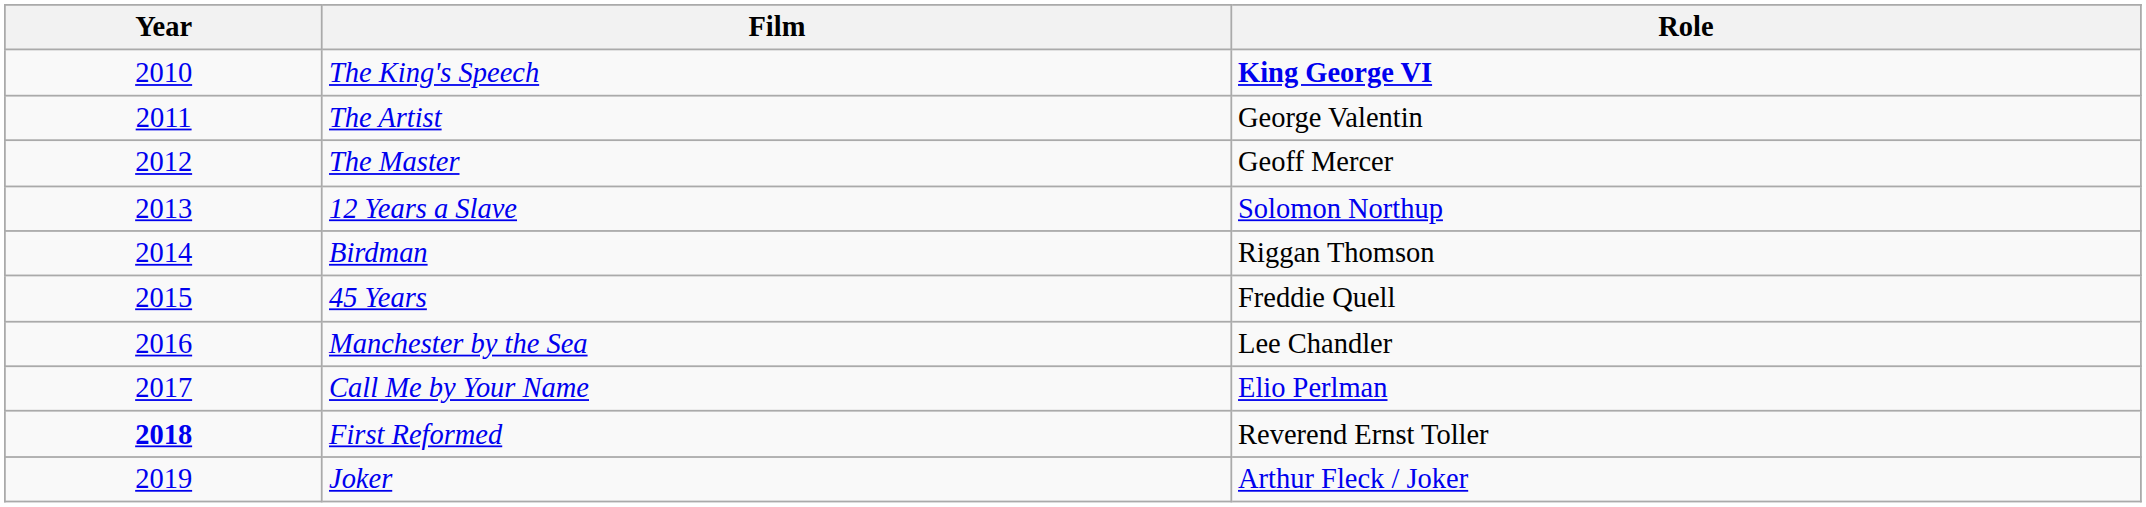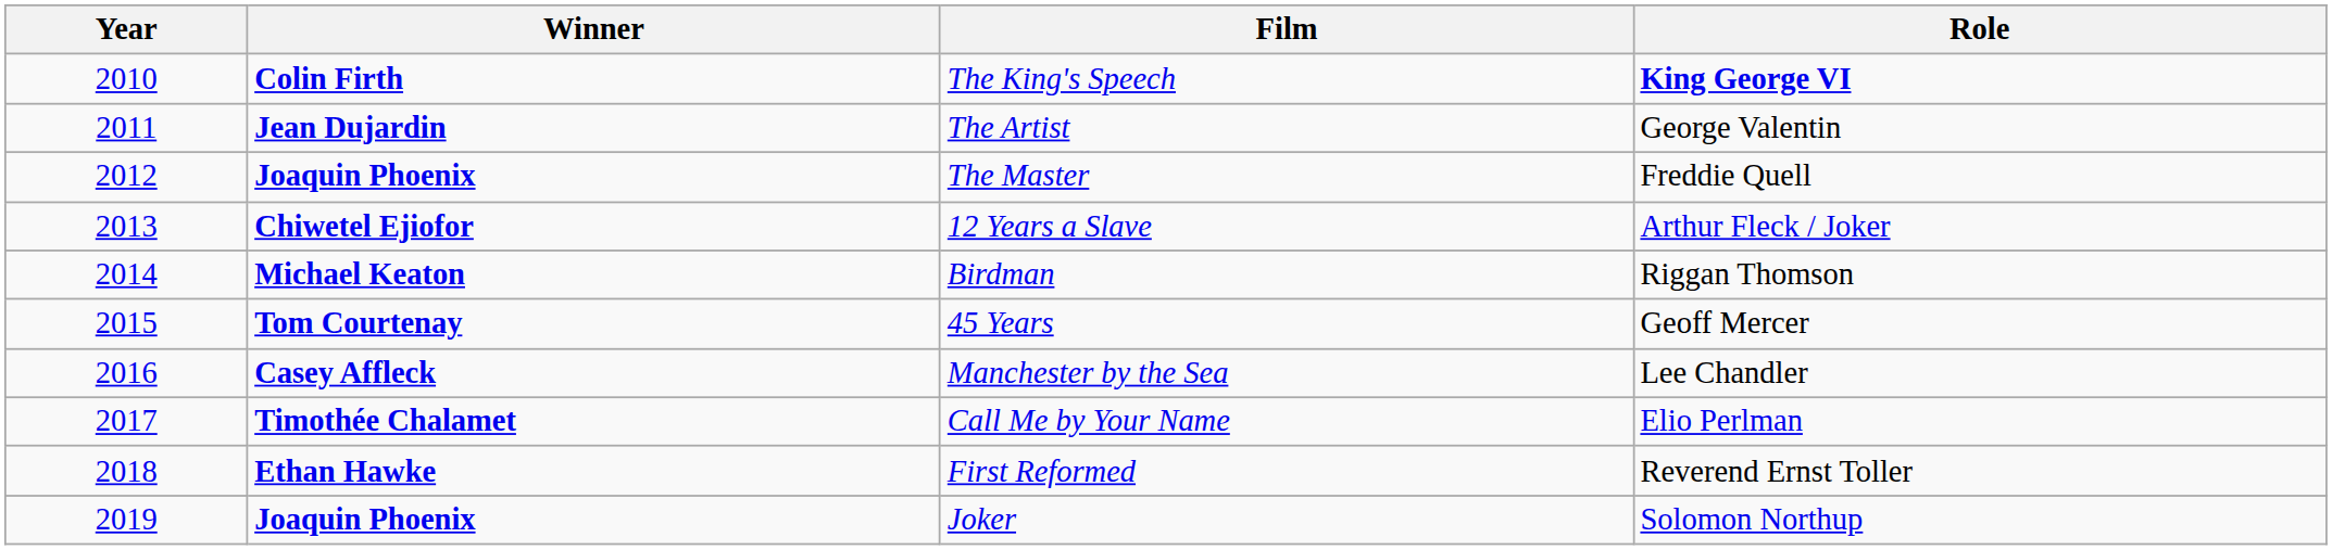+ column: Winner | Colin Firth | Jean Dujardin | Joaquin Phoenix | Chiwetel Ejiofor | Michael Keaton | Tom Courtenay | Casey Affleck | Timothée Chalamet | Ethan Hawke | Joaquin Phoenix
The Master | Role: Geoff Mercer -> Freddie Quell
12 Years a Slave | Role: Solomon Northup -> Arthur Fleck / Joker
45 Years | Role: Freddie Quell -> Geoff Mercer
First Reformed | Year: bold -> normal
Joker | Role: Arthur Fleck / Joker -> Solomon Northup
